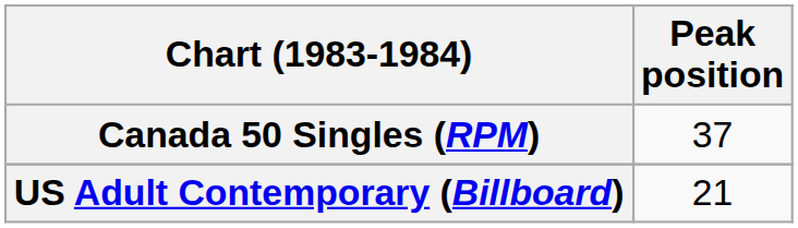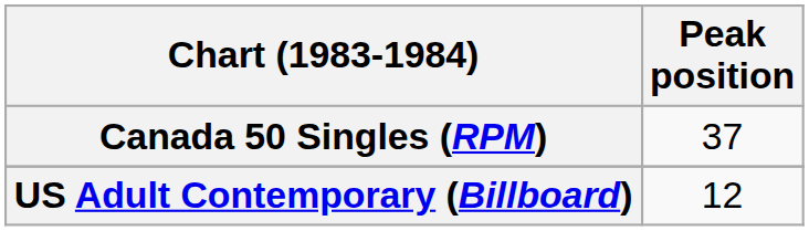US Adult Contemporary (Billboard) | Peak position: 21 -> 12
